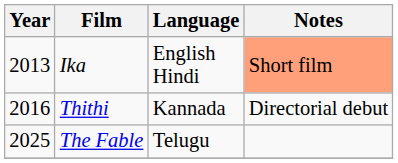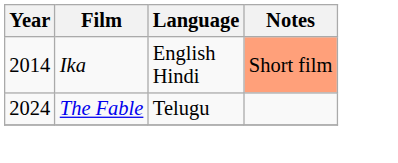Ika | Year: 2013 -> 2014
- row: 2016 | Thithi | Kannada | Directorial debut
The Fable | Year: 2025 -> 2024
